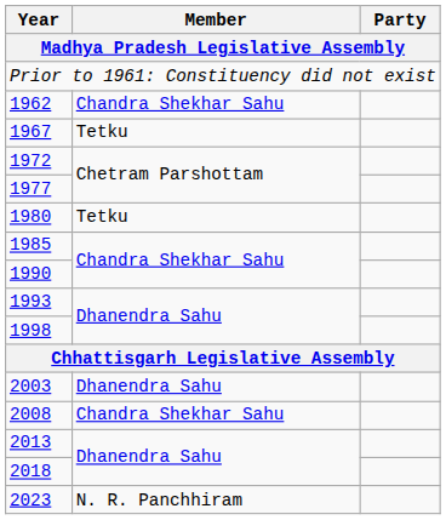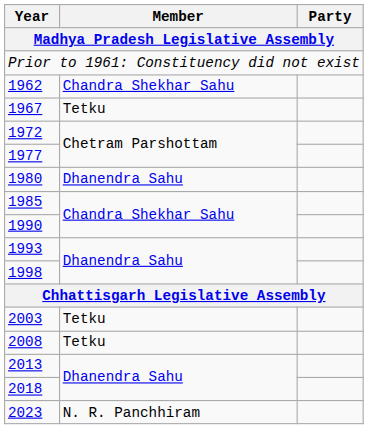1980 | Member: Tetku -> Dhanendra Sahu
2003 | Member: Dhanendra Sahu -> Tetku
2008 | Member: Chandra Shekhar Sahu -> Tetku
